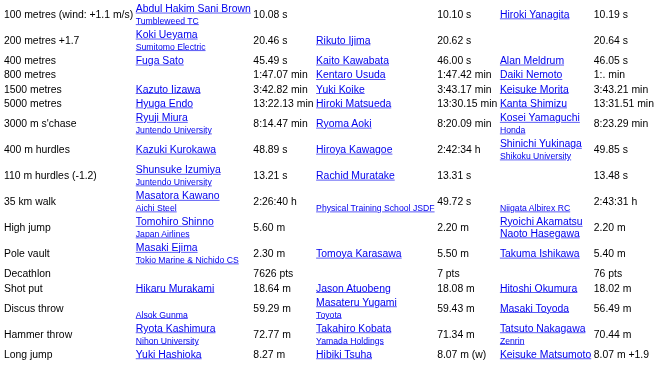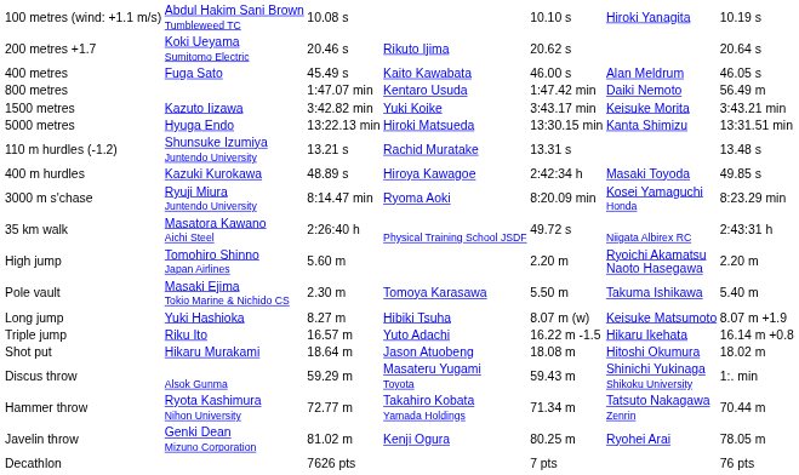800 metres | column 7: 1:. min -> 56.49 m
rows swapped: 110 m hurdles (-1.2) <-> 3000 m s'chase
400 m hurdles | column 6: Shinichi Yukinaga Shikoku University -> Masaki Toyoda
rows swapped: Long jump <-> Decathlon
+ row: Triple jump | Riku Ito | 16.57 m | Yuto Adachi | 16.22 m -1.5 | Hikaru Ikehata | 16.14 m +0.8
Discus throw | column 6: Masaki Toyoda -> Shinichi Yukinaga Shikoku University
Discus throw | column 7: 56.49 m -> 1:. min
+ row: Javelin throw | Genki Dean Mizuno Corporation | 81.02 m | Kenji Ogura | 80.25 m | Ryohei Arai | 78.05 m
